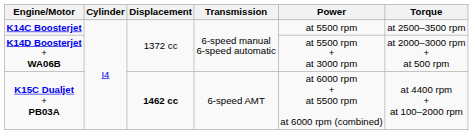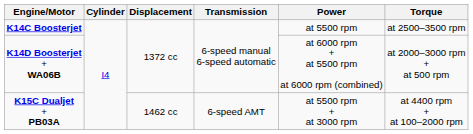K14D Boosterjet + WA06B | Power: at 5500 rpm + at 3000 rpm -> at 6000 rpm + at 5500 rpm at 6000 rpm (combined)
K15C Dualjet + PB03A | Displacement: bold -> normal
K15C Dualjet + PB03A | Power: at 6000 rpm + at 5500 rpm at 6000 rpm (combined) -> at 5500 rpm + at 3000 rpm
